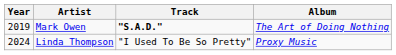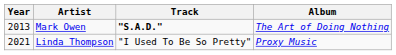Mark Owen | Year: 2019 -> 2013
Linda Thompson | Year: 2024 -> 2021
